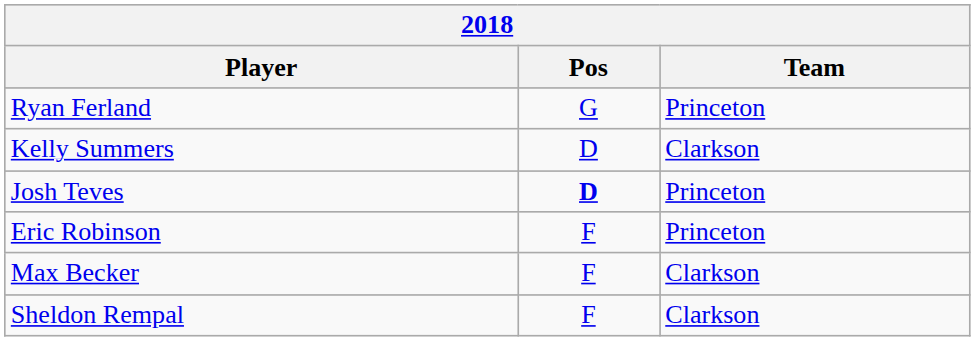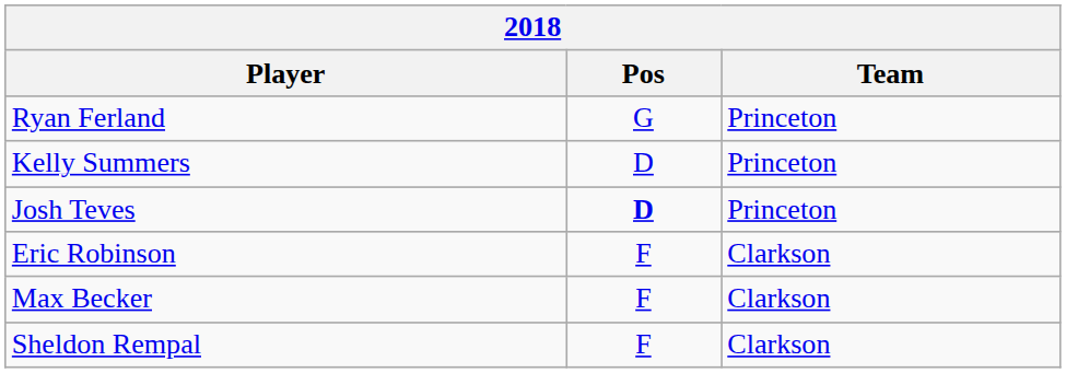Kelly Summers | Team: Clarkson -> Princeton
Eric Robinson | Team: Princeton -> Clarkson
